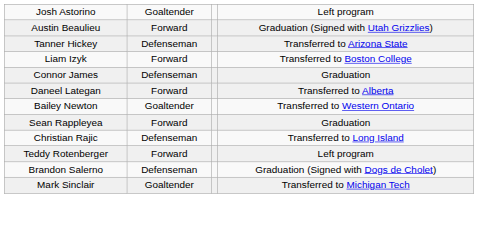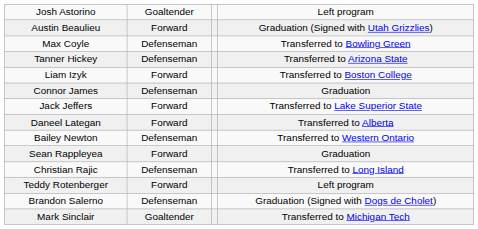+ row: Max Coyle | Defenseman | Transferred to Bowling Green
+ row: Jack Jeffers | Forward | Transferred to Lake Superior State
Bailey Newton | column 2: Goaltender -> Defenseman
